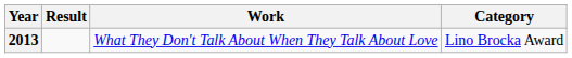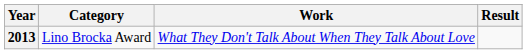columns swapped: Category <-> Result
